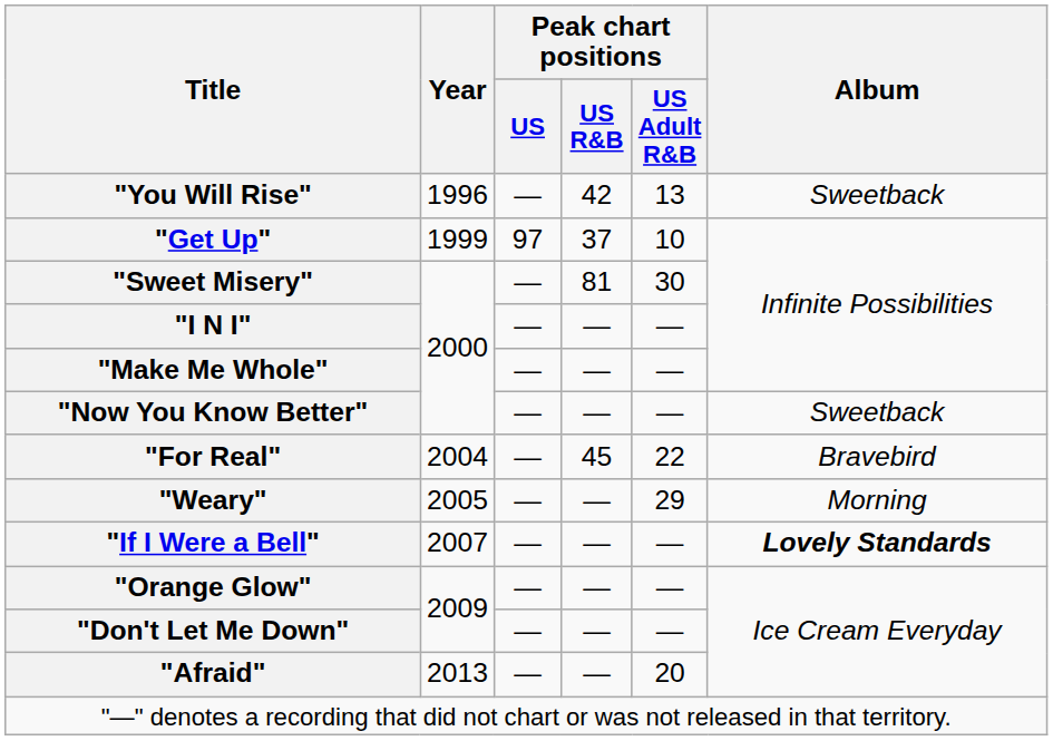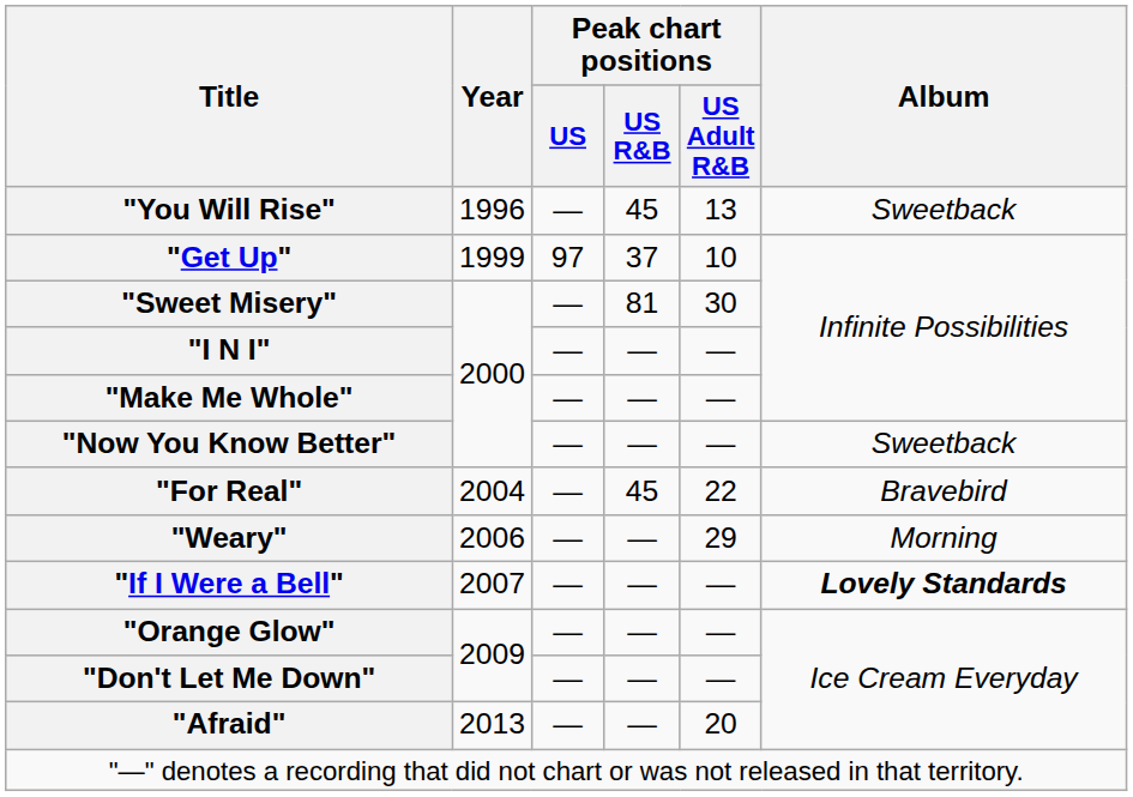"You Will Rise" | Peak chart positions / US R&B: 42 -> 45
"Weary" | Year: 2005 -> 2006
